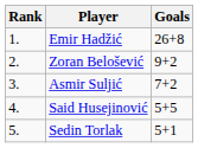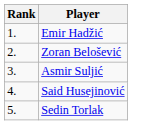- column: Goals | 26+8 | 9+2 | 7+2 | 5+5 | 5+1
